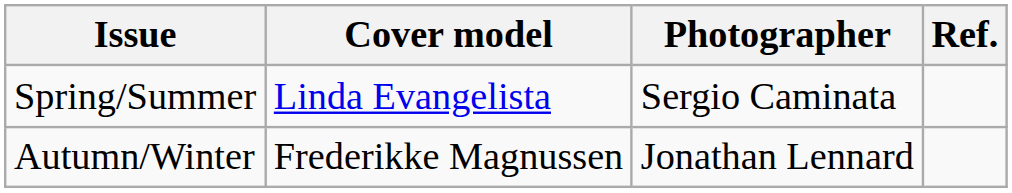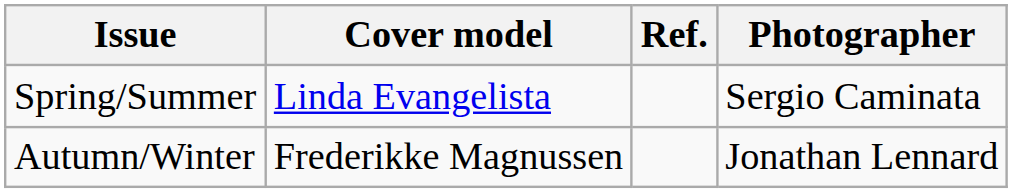columns swapped: Photographer <-> Ref.
